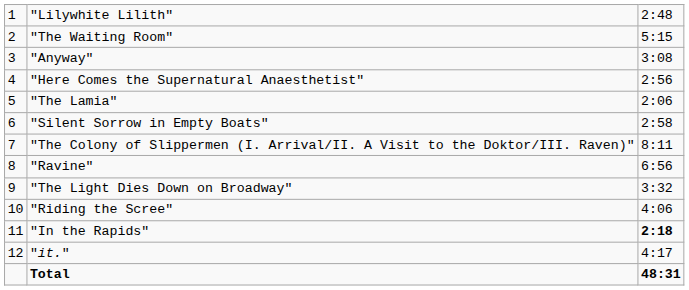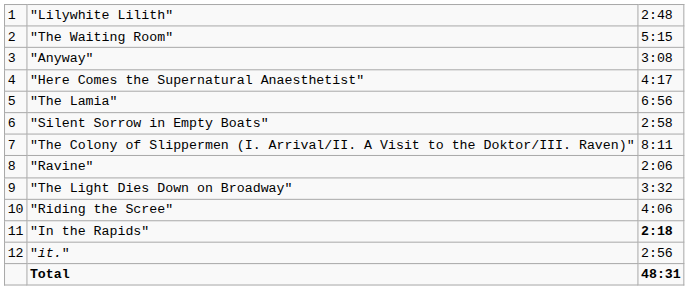"Here Comes the Supernatural Anaesthetist" | column 3: 2:56 -> 4:17
"The Lamia" | column 3: 2:06 -> 6:56
"Ravine" | column 3: 6:56 -> 2:06
"it." | column 3: 4:17 -> 2:56
